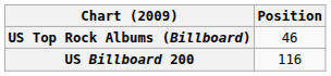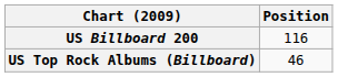rows swapped: US Billboard 200 <-> US Top Rock Albums (Billboard)
